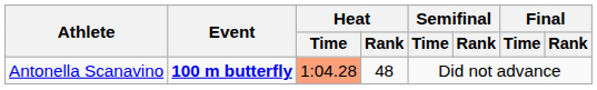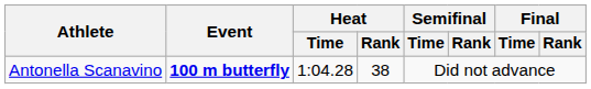Antonella Scanavino | Heat / Time: lightsalmon background -> no background
Antonella Scanavino | Heat / Rank: 48 -> 38
